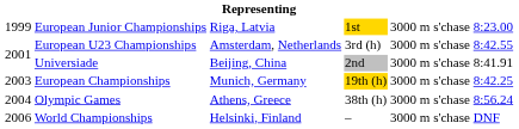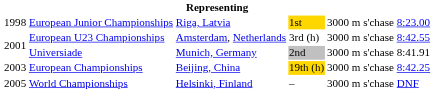European Junior Championships | column 1: 1999 -> 1998
Universiade | column 3: Beijing, China -> Munich, Germany
European Championships | column 3: Munich, Germany -> Beijing, China
- row: 2004 | Olympic Games | Athens, Greece | 38th (h) | 3000 m s'chase | 8:56.24
World Championships | column 1: 2006 -> 2005
